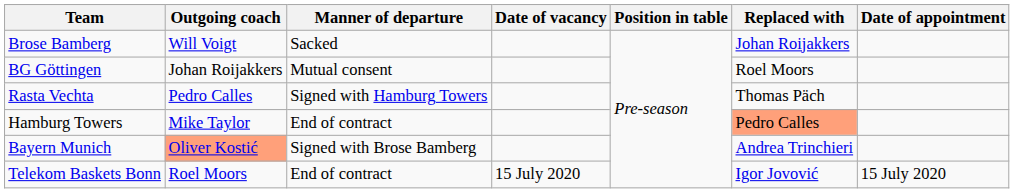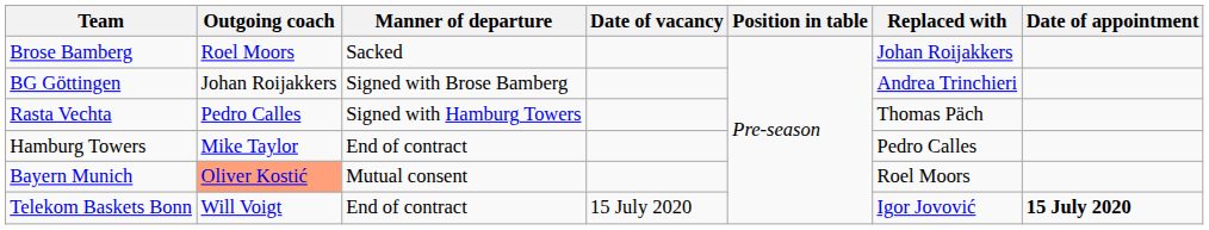Brose Bamberg | Outgoing coach: Will Voigt -> Roel Moors
BG Göttingen | Manner of departure: Mutual consent -> Signed with Brose Bamberg
BG Göttingen | Replaced with: Roel Moors -> Andrea Trinchieri
Hamburg Towers | Replaced with: lightsalmon background -> no background
Bayern Munich | Manner of departure: Signed with Brose Bamberg -> Mutual consent
Bayern Munich | Replaced with: Andrea Trinchieri -> Roel Moors
Telekom Baskets Bonn | Outgoing coach: Roel Moors -> Will Voigt
Telekom Baskets Bonn | Date of appointment: normal -> bold
